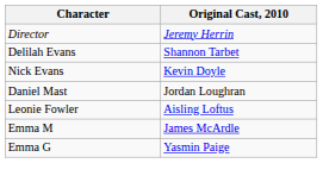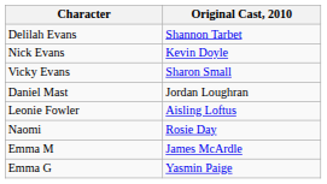- row: Director | Jeremy Herrin
+ row: Vicky Evans | Sharon Small
+ row: Naomi | Rosie Day
